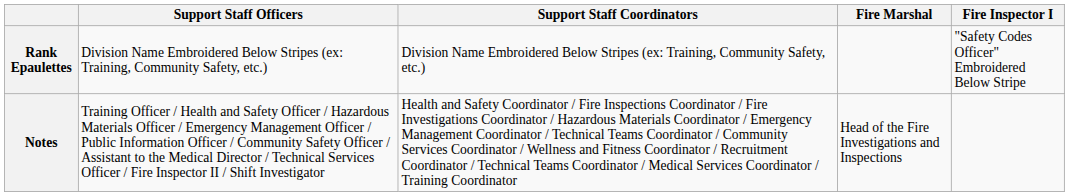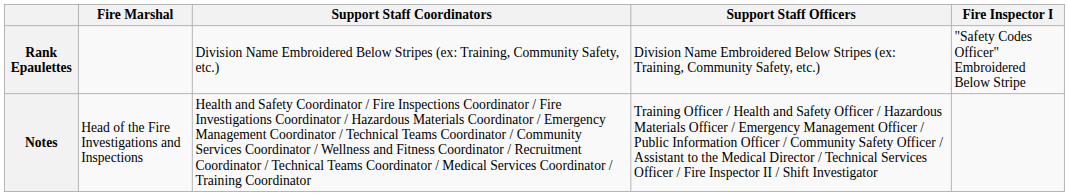columns swapped: Fire Marshal <-> Support Staff Officers
